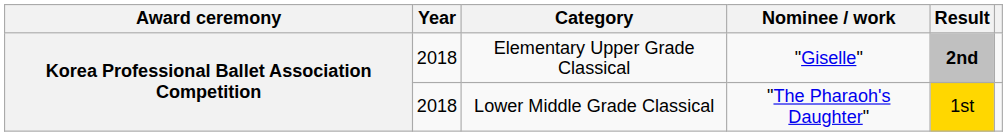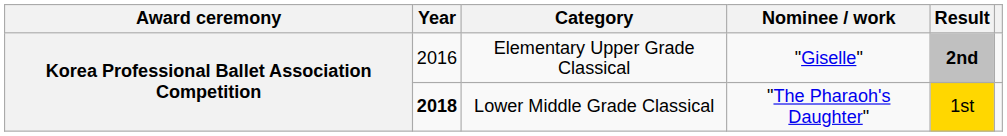Elementary Upper Grade Classical | Year: 2018 -> 2016
Lower Middle Grade Classical | Year: normal -> bold
